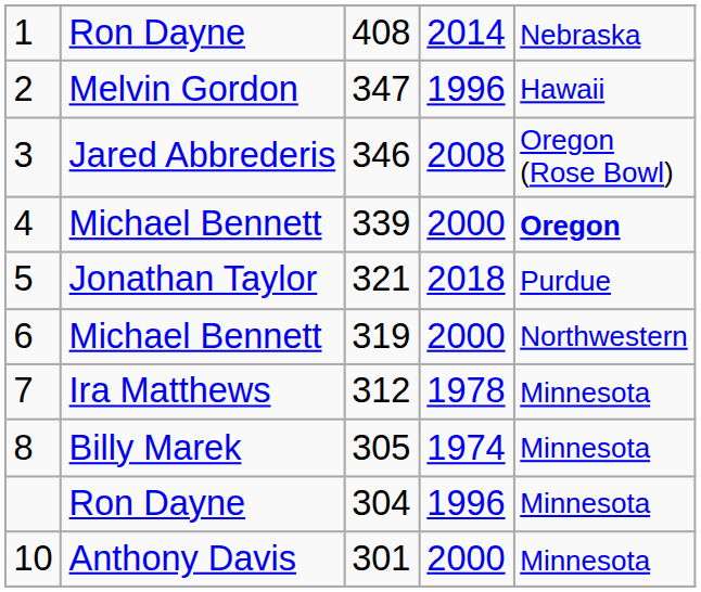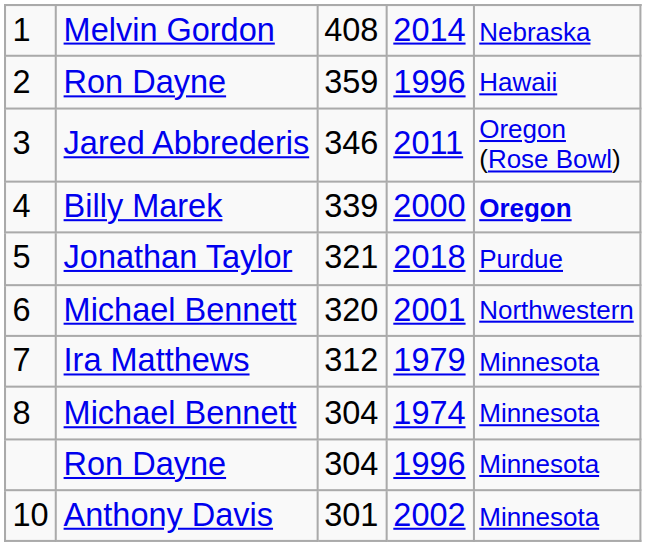1 | column 2: Ron Dayne -> Melvin Gordon
2 | column 2: Melvin Gordon -> Ron Dayne
2 | column 3: 347 -> 359
3 | column 4: 2008 -> 2011
4 | column 2: Michael Bennett -> Billy Marek
6 | column 3: 319 -> 320
6 | column 4: 2000 -> 2001
7 | column 4: 1978 -> 1979
8 | column 2: Billy Marek -> Michael Bennett
8 | column 3: 305 -> 304
10 | column 4: 2000 -> 2002
